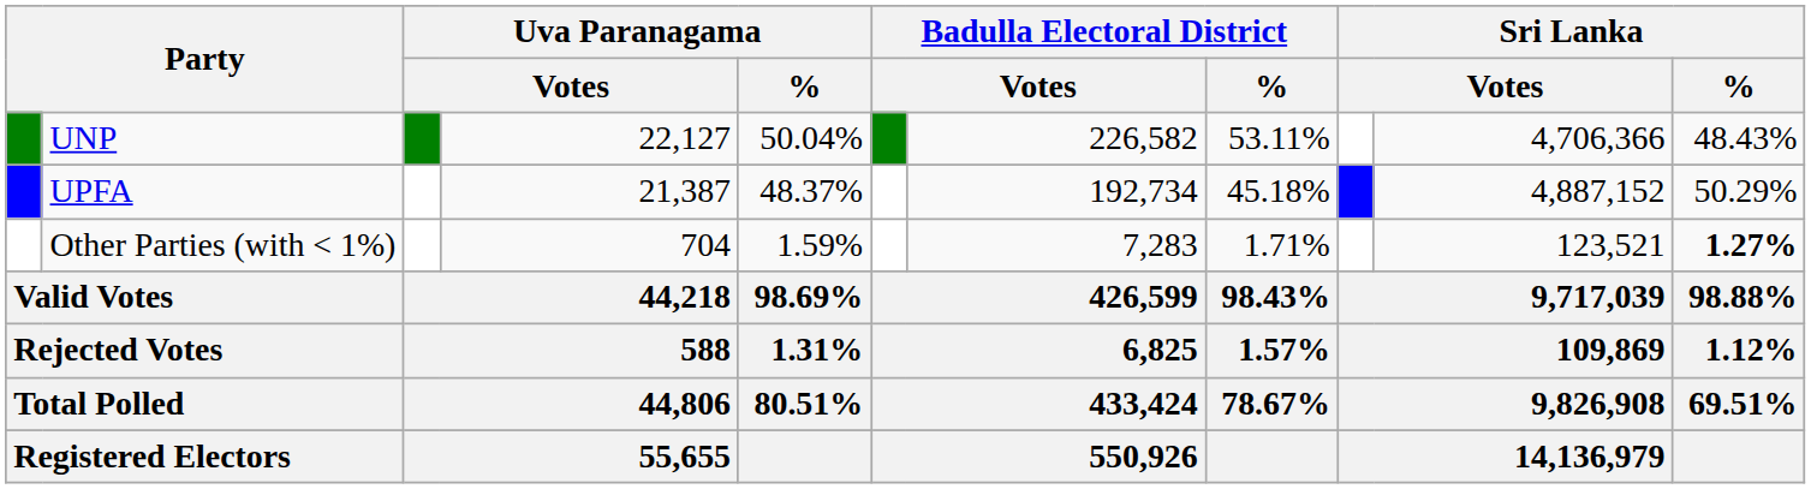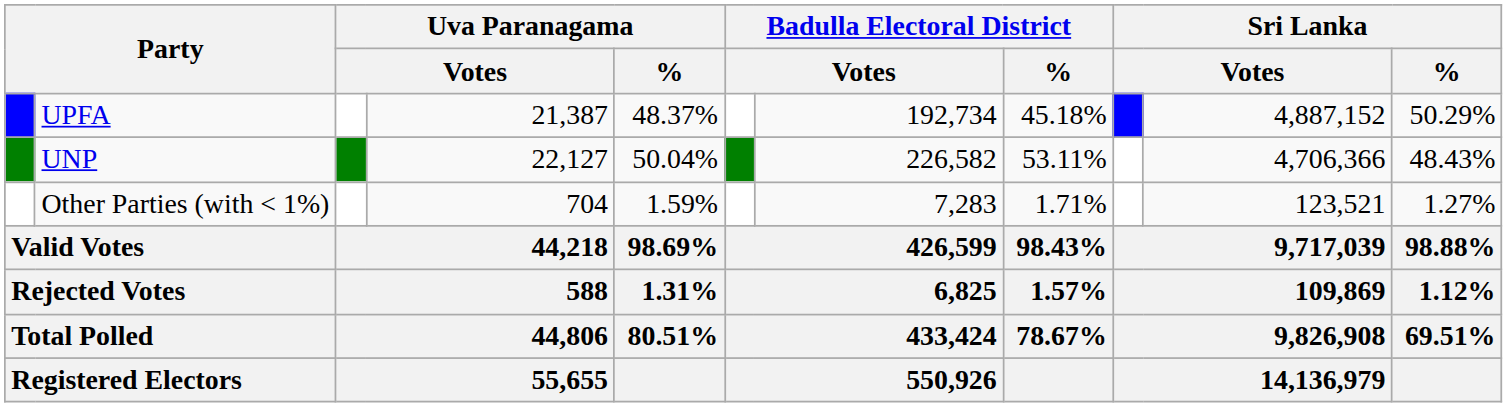rows swapped: UNP <-> UPFA
Other Parties (with < 1%) | Sri Lanka / %: bold -> normal
